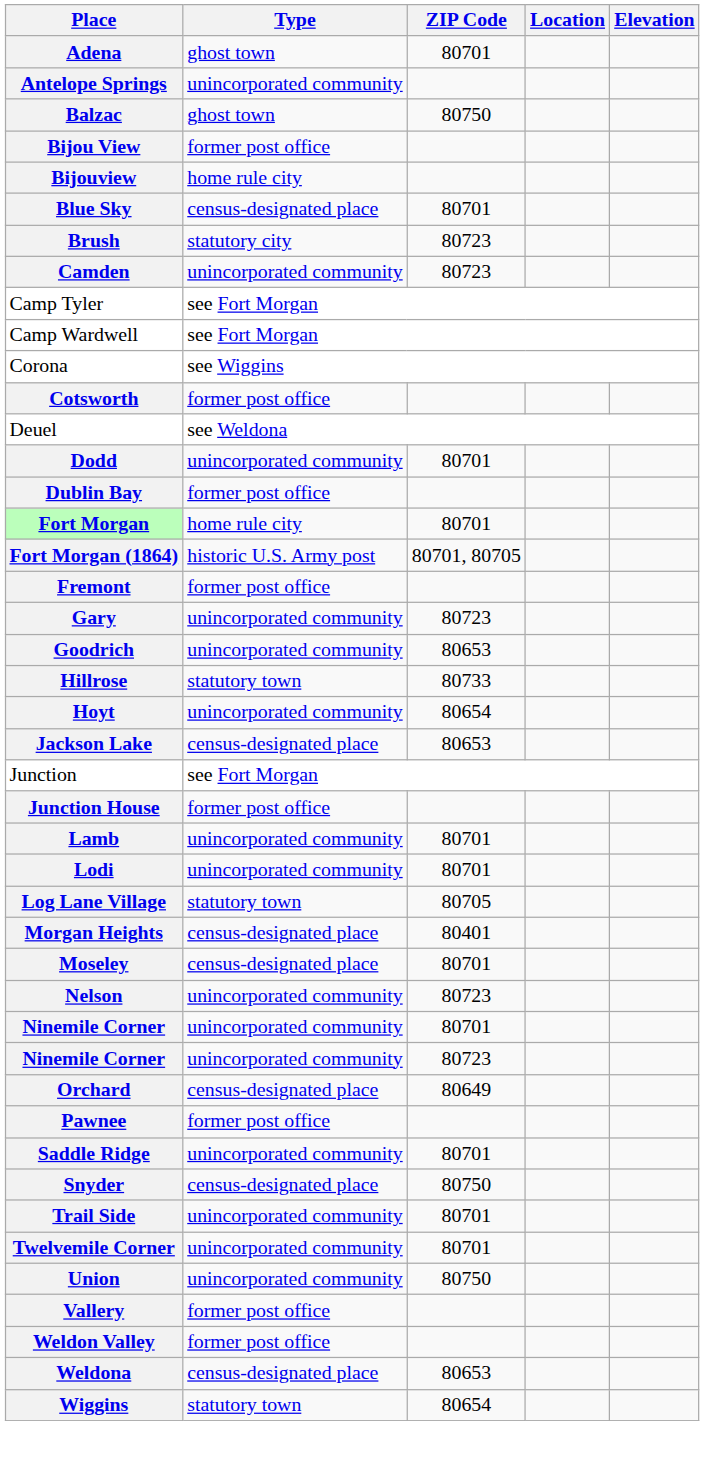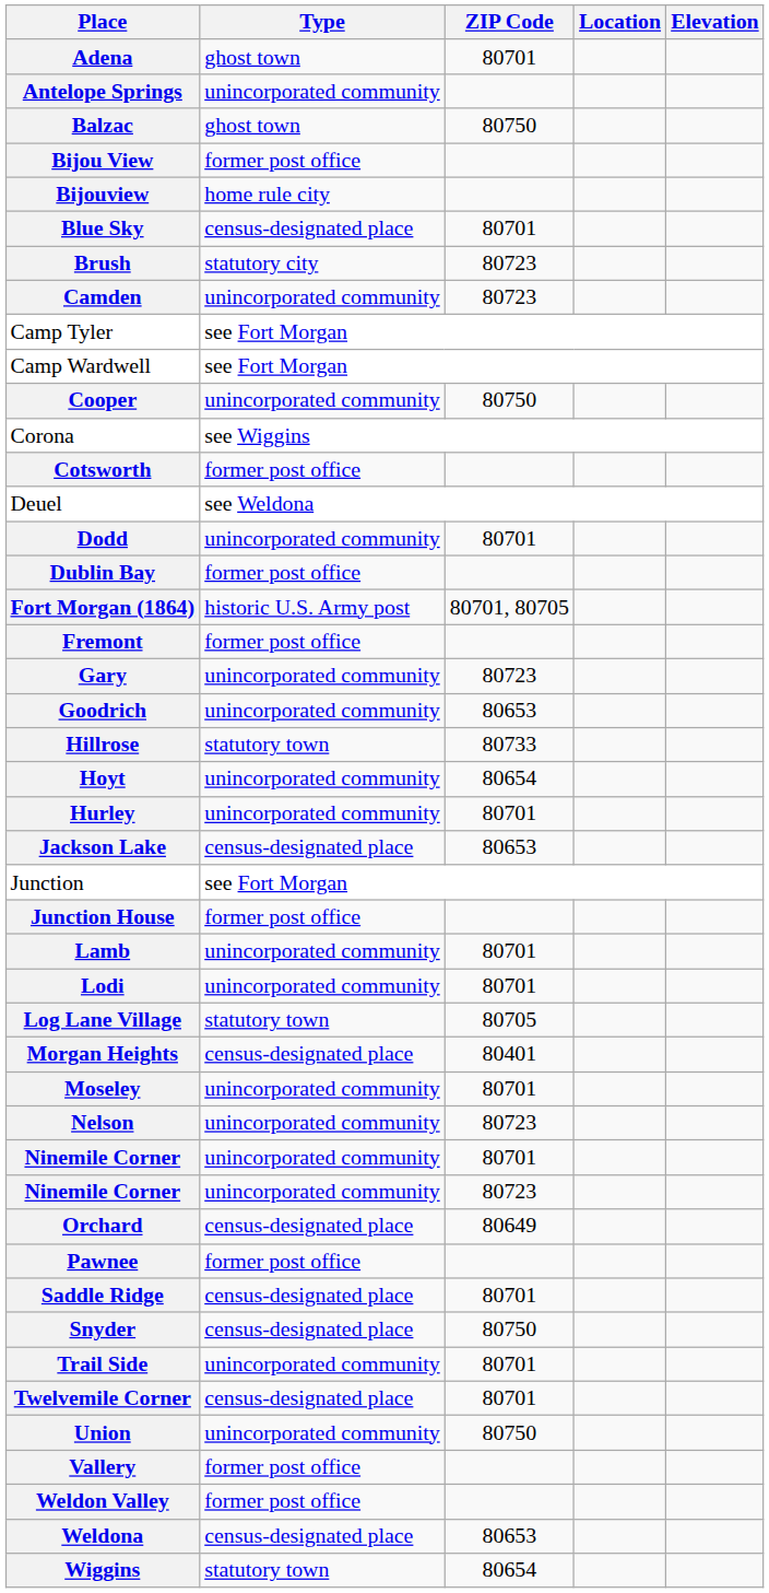+ row: Cooper | unincorporated community | 80750
- row: Fort Morgan | home rule city | 80701
+ row: Hurley | unincorporated community | 80701
Moseley | Type: census-designated place -> unincorporated community
Saddle Ridge | Type: unincorporated community -> census-designated place
Twelvemile Corner | Type: unincorporated community -> census-designated place
